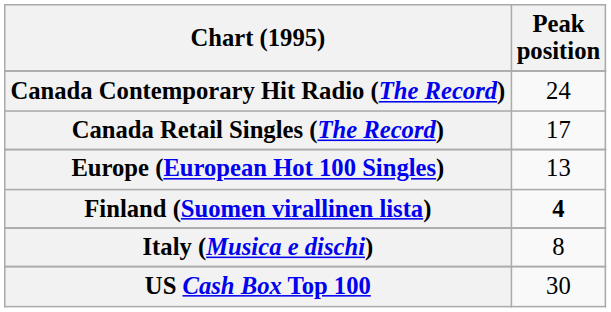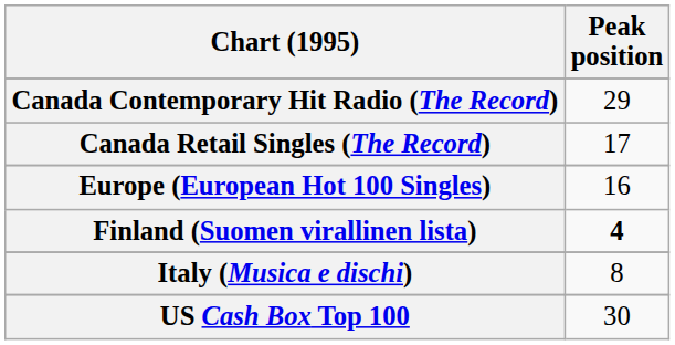Canada Contemporary Hit Radio (The Record) | Peak position: 24 -> 29
Europe (European Hot 100 Singles) | Peak position: 13 -> 16
